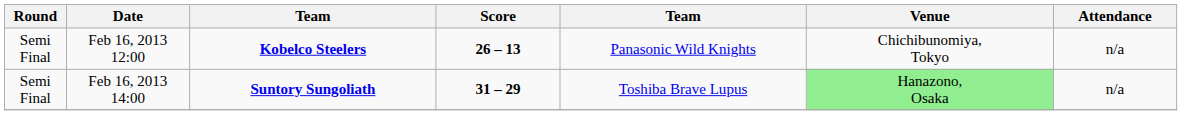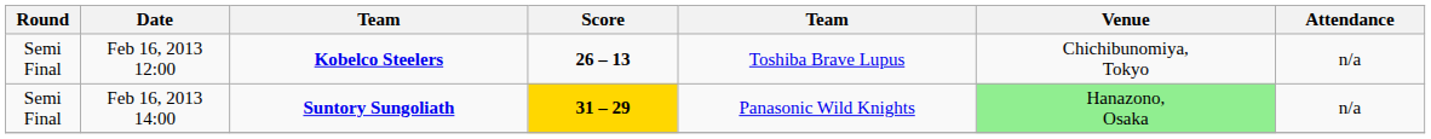Feb 16, 2013 12:00 | column 5: Panasonic Wild Knights -> Toshiba Brave Lupus
Feb 16, 2013 14:00 | Score: no background -> gold background
Feb 16, 2013 14:00 | column 5: Toshiba Brave Lupus -> Panasonic Wild Knights
